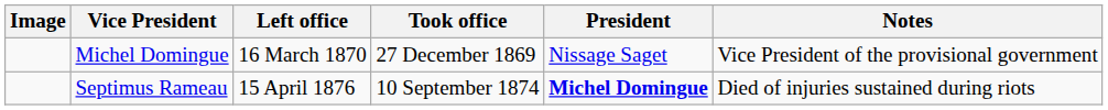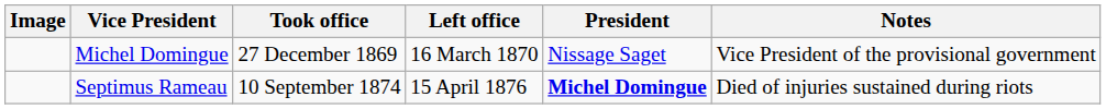columns swapped: Took office <-> Left office
